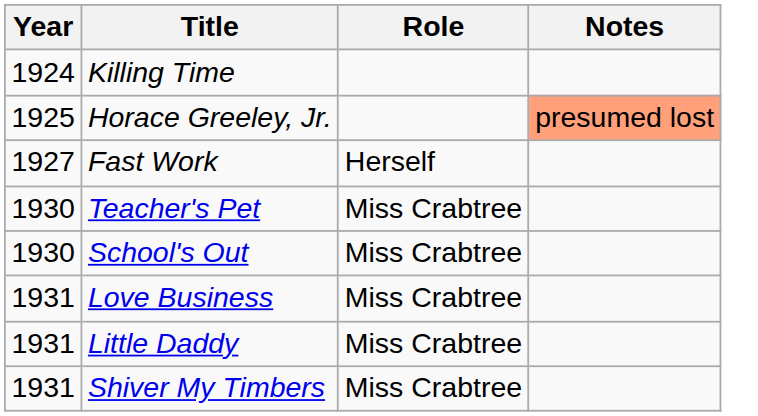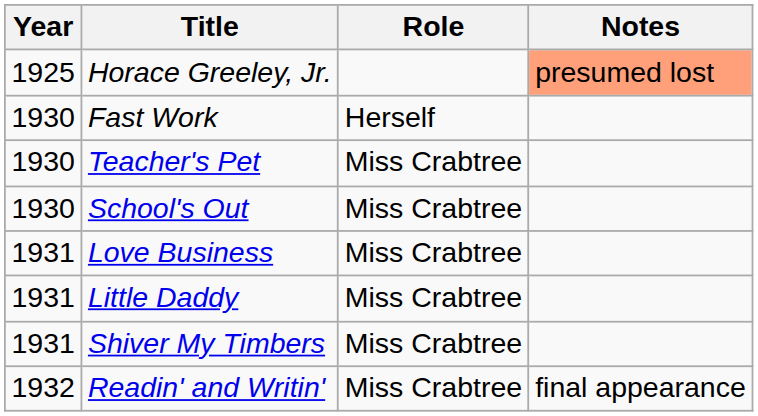- row: 1924 | Killing Time
Fast Work | Year: 1927 -> 1930
+ row: 1932 | Readin' and Writin' | Miss Crabtree | final appearance
